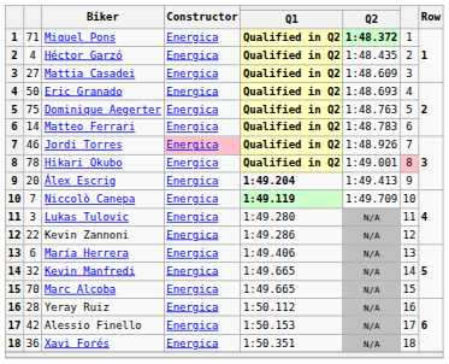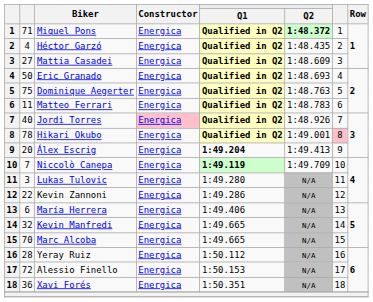Matteo Ferrari | column 2: 14 -> 11
Jordi Torres | column 2: 46 -> 40
Alessio Finello | column 2: 42 -> 72
